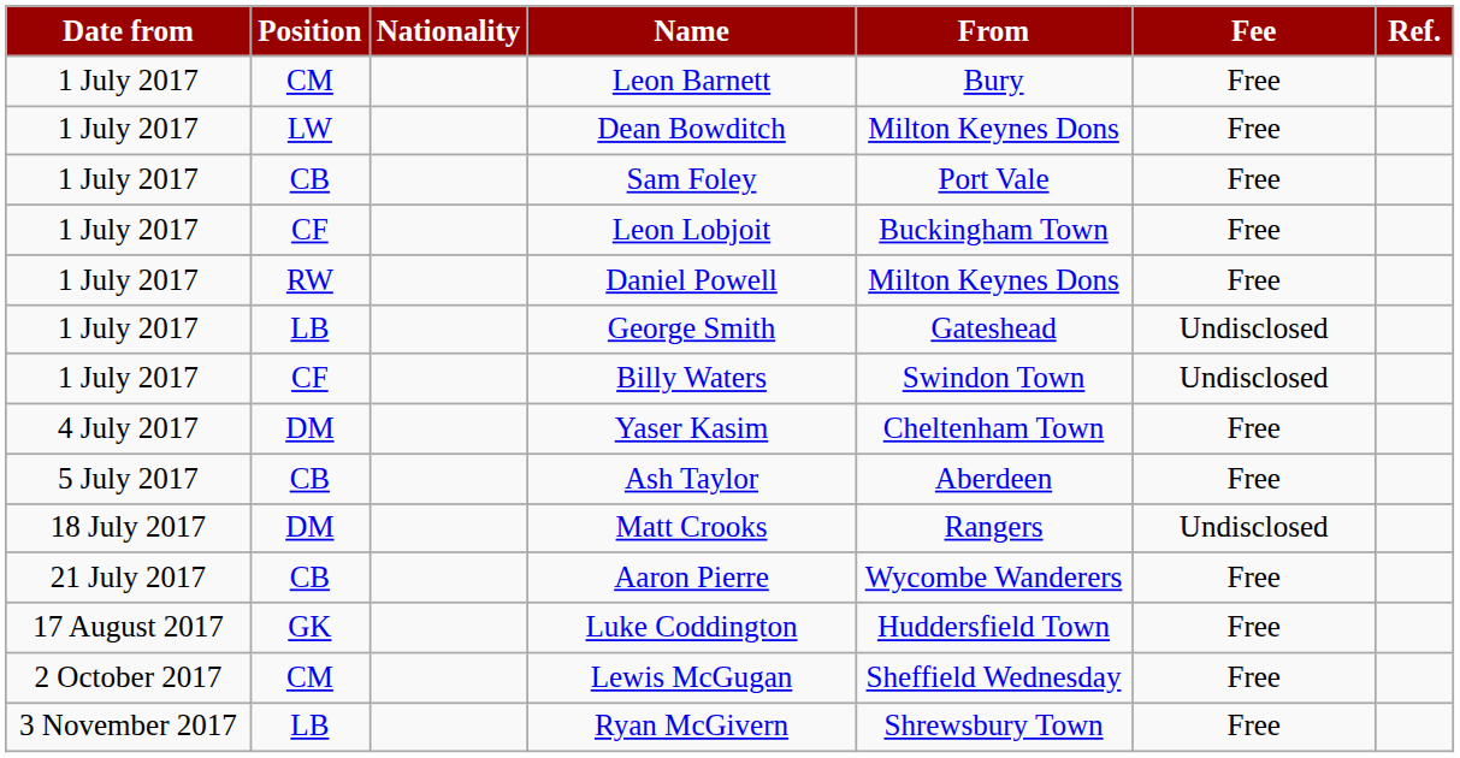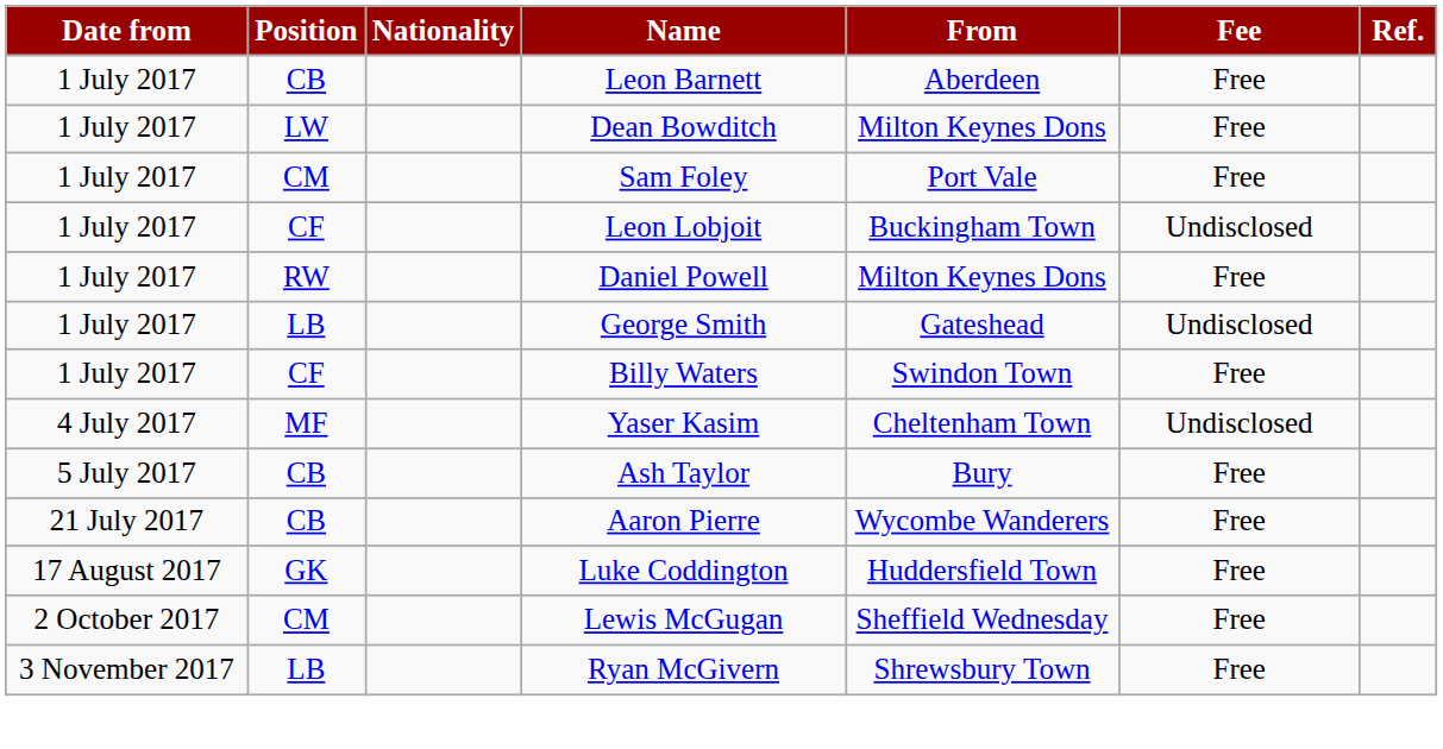Leon Barnett | Position: CM -> CB
Leon Barnett | From: Bury -> Aberdeen
Sam Foley | Position: CB -> CM
Leon Lobjoit | Fee: Free -> Undisclosed
Billy Waters | Fee: Undisclosed -> Free
Yaser Kasim | Position: DM -> MF
Yaser Kasim | Fee: Free -> Undisclosed
Ash Taylor | From: Aberdeen -> Bury
- row: 18 July 2017 | DM | Matt Crooks | Rangers | Undisclosed
